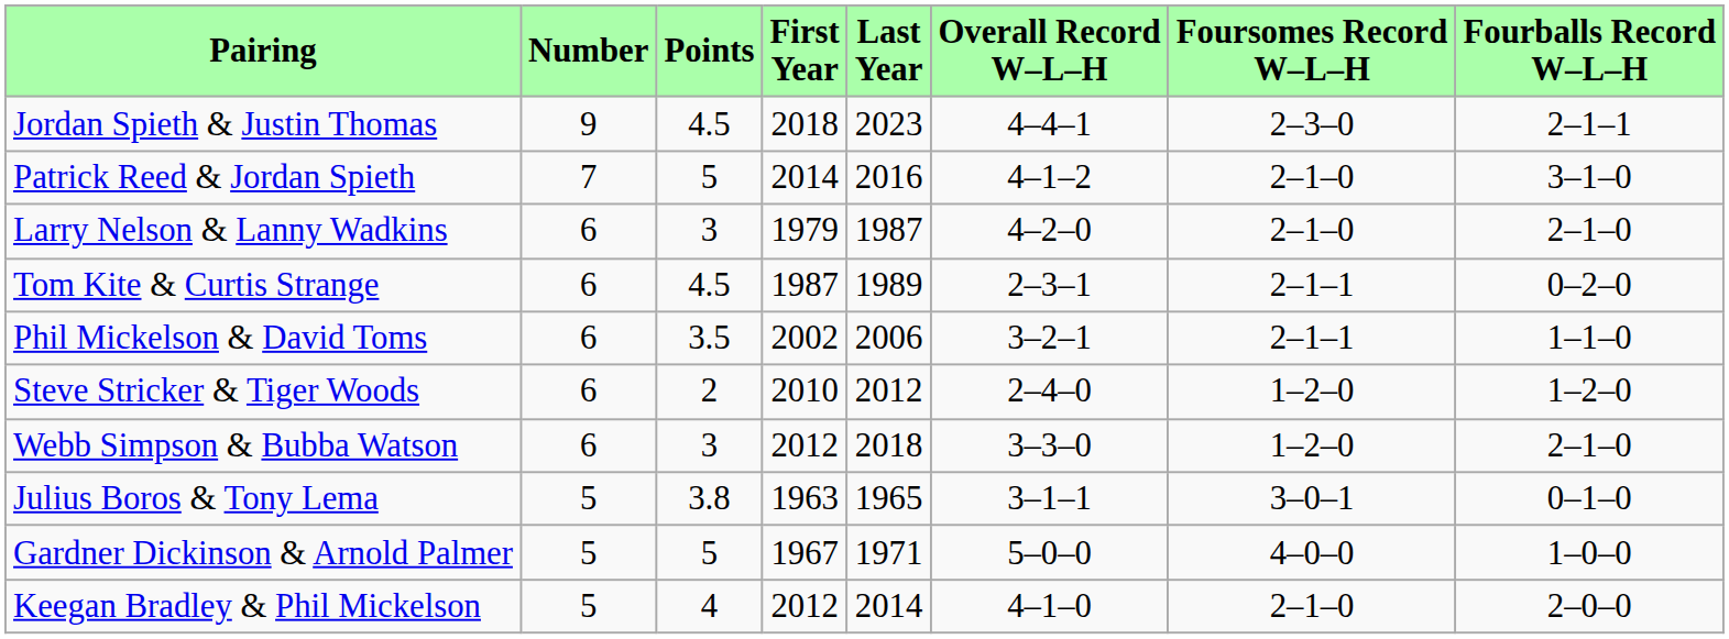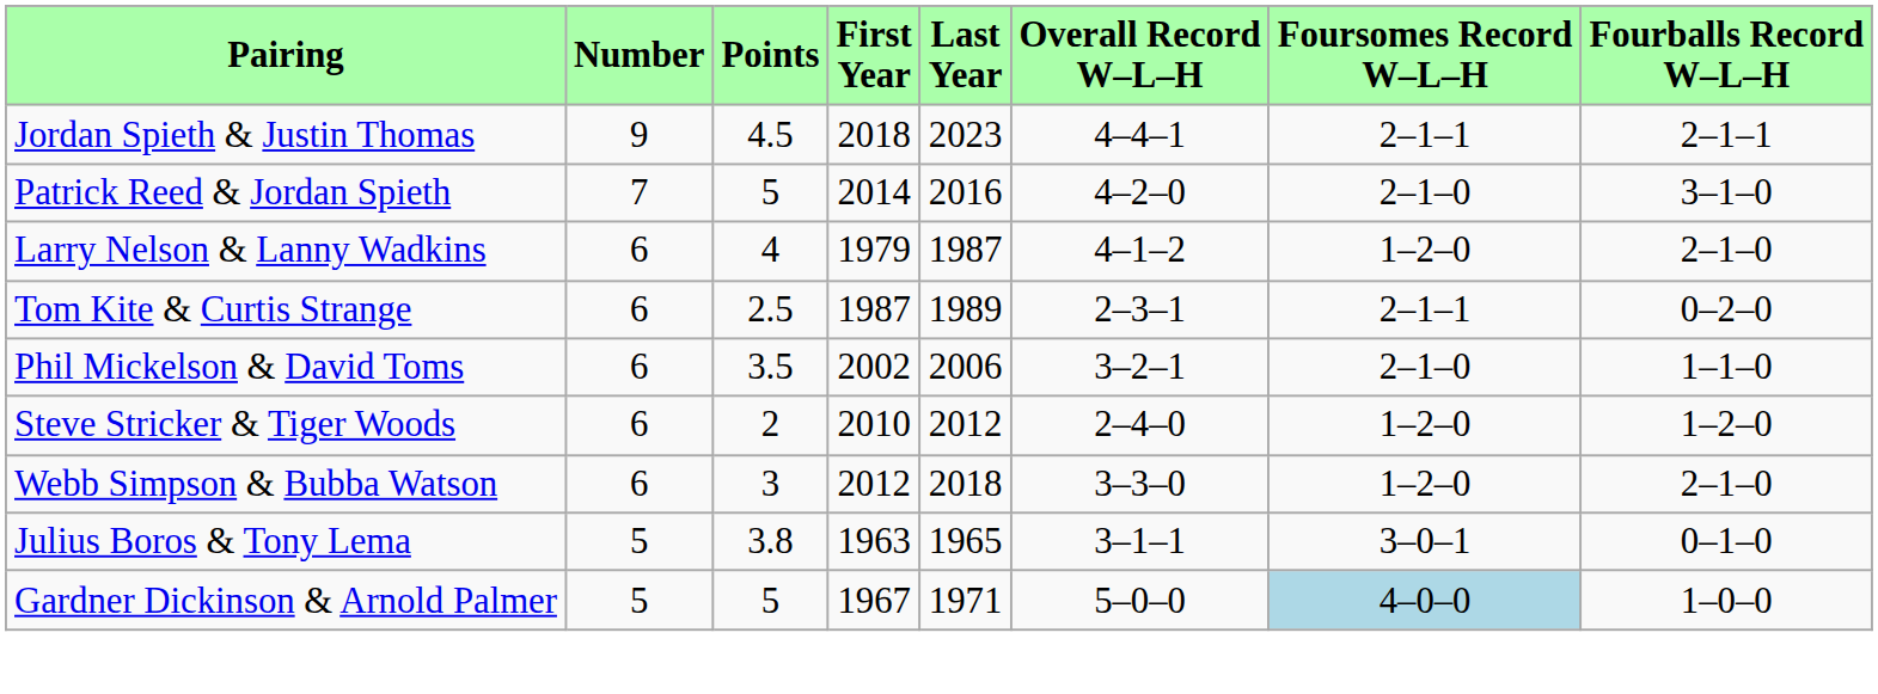Jordan Spieth & Justin Thomas | Foursomes Record W–L–H: 2–3–0 -> 2–1–1
Patrick Reed & Jordan Spieth | Overall Record W–L–H: 4–1–2 -> 4–2–0
Larry Nelson & Lanny Wadkins | Points: 3 -> 4
Larry Nelson & Lanny Wadkins | Overall Record W–L–H: 4–2–0 -> 4–1–2
Larry Nelson & Lanny Wadkins | Foursomes Record W–L–H: 2–1–0 -> 1–2–0
Tom Kite & Curtis Strange | Points: 4.5 -> 2.5
Phil Mickelson & David Toms | Foursomes Record W–L–H: 2–1–1 -> 2–1–0
Gardner Dickinson & Arnold Palmer | Foursomes Record W–L–H: no background -> lightblue background
- row: Keegan Bradley & Phil Mickelson | 5 | 4 | 2012 | 2014 | 4–1–0 | 2–1–0 | 2–0–0
